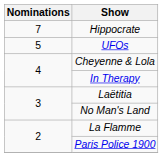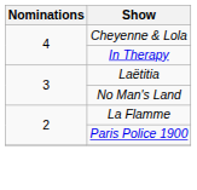- row: 7 | Hippocrate
- row: 5 | UFOs
